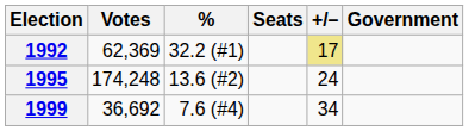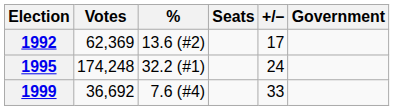1992 | %: 32.2 (#1) -> 13.6 (#2)
1992 | +/–: khaki background -> no background
1995 | %: 13.6 (#2) -> 32.2 (#1)
1999 | +/–: 34 -> 33
